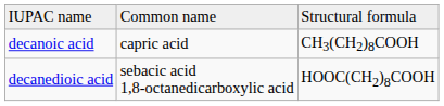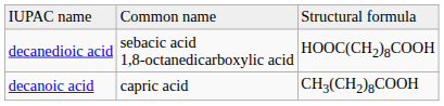rows swapped: decanoic acid <-> decanedioic acid
